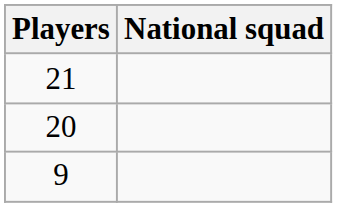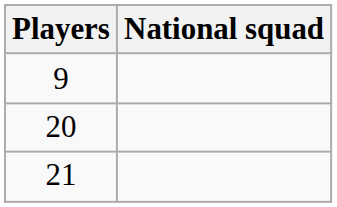rows swapped: 21 <-> 9
